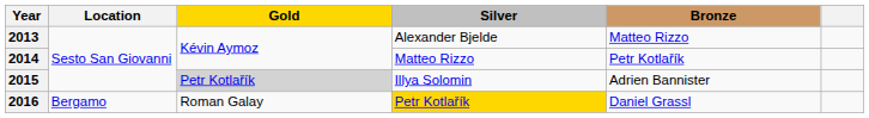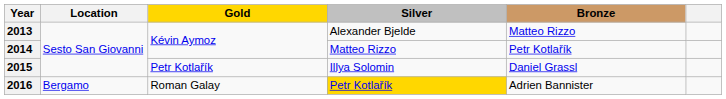2015 | Gold: lightgrey background -> no background
2015 | Bronze: Adrien Bannister -> Daniel Grassl
2016 | Bronze: Daniel Grassl -> Adrien Bannister
